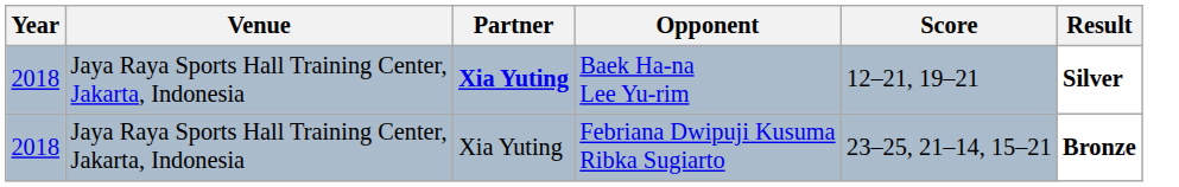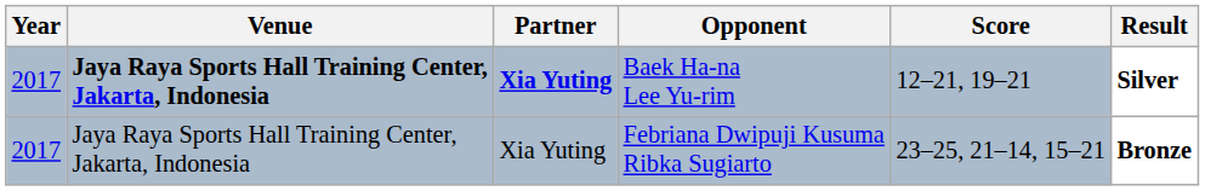Baek Ha-na Lee Yu-rim | Year: 2018 -> 2017
Baek Ha-na Lee Yu-rim | Venue: normal -> bold
Febriana Dwipuji Kusuma Ribka Sugiarto | Year: 2018 -> 2017
